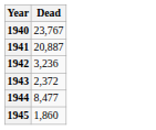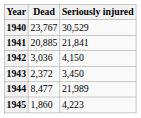+ column: Seriously injured | 30,529 | 21,841 | 4,150 | 3,450 | 21,989 | 4,223
1941 | Dead: 20,887 -> 20,885
1942 | Dead: 3,236 -> 3,036
